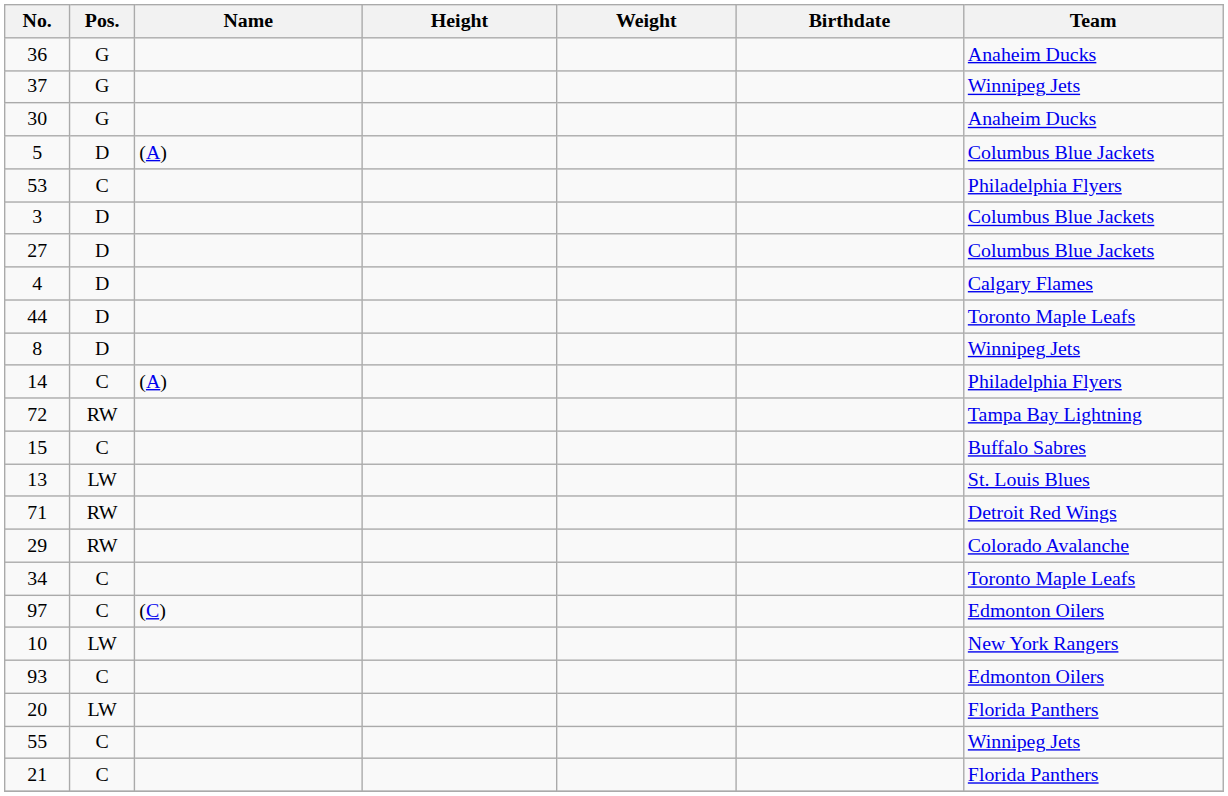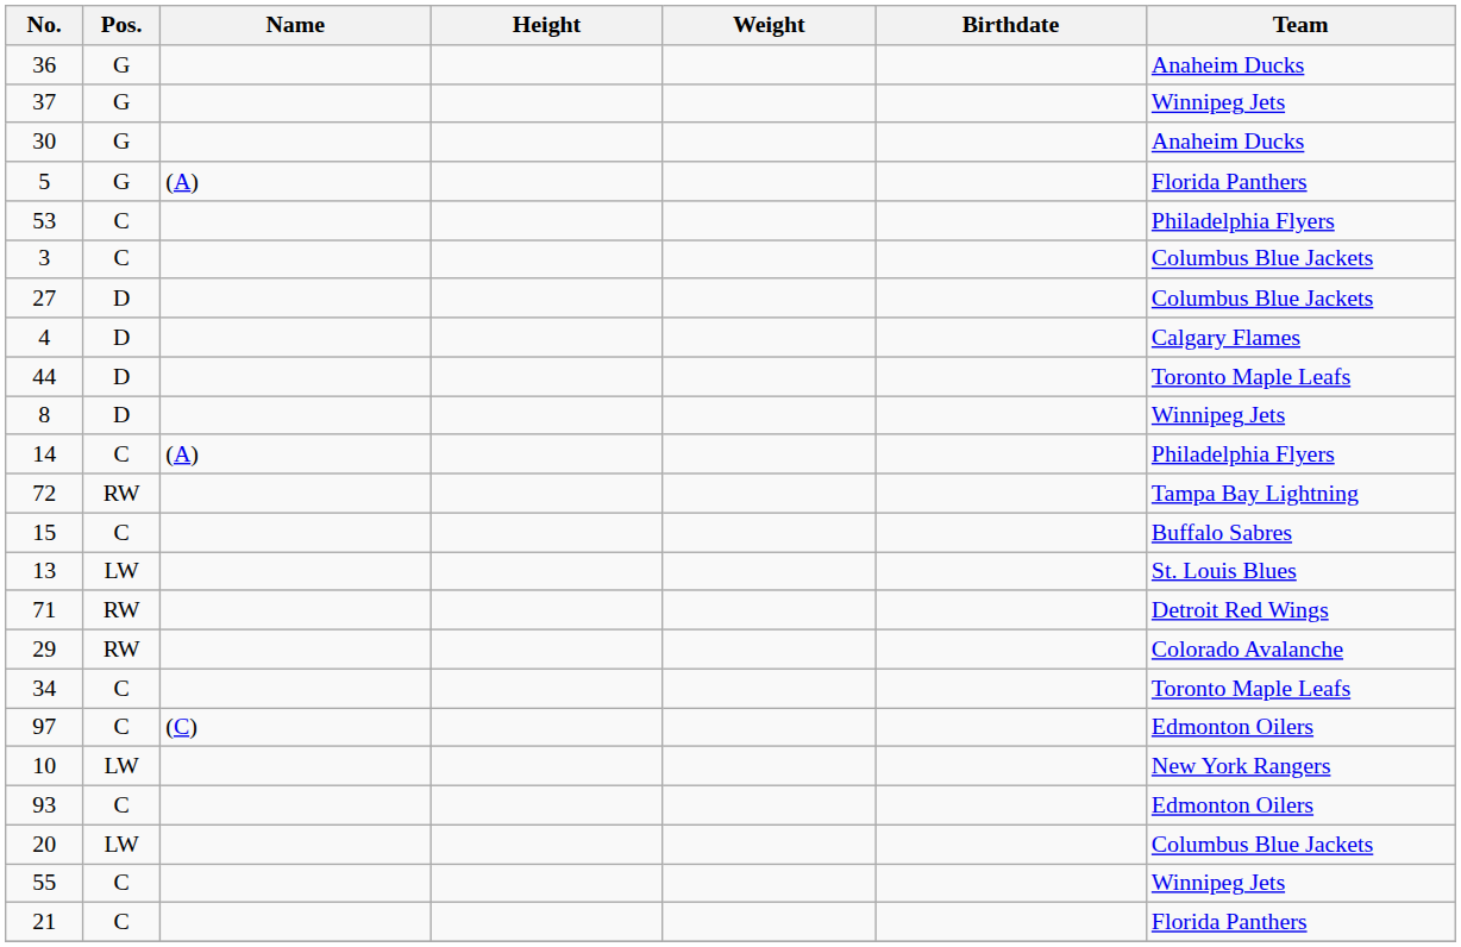5 | Pos.: D -> G
5 | Team: Columbus Blue Jackets -> Florida Panthers
3 | Pos.: D -> C
20 | Team: Florida Panthers -> Columbus Blue Jackets
